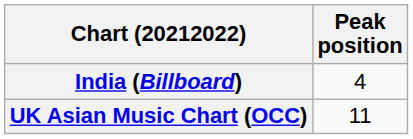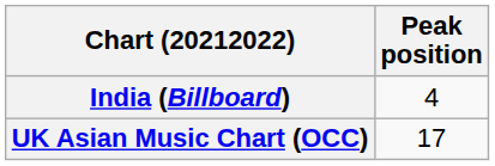UK Asian Music Chart (OCC) | Peak position: 11 -> 17
